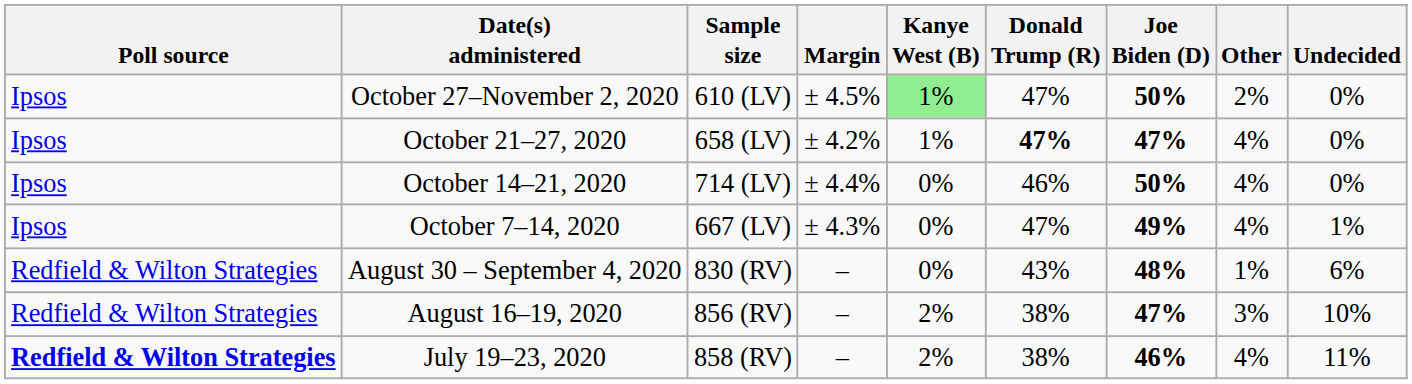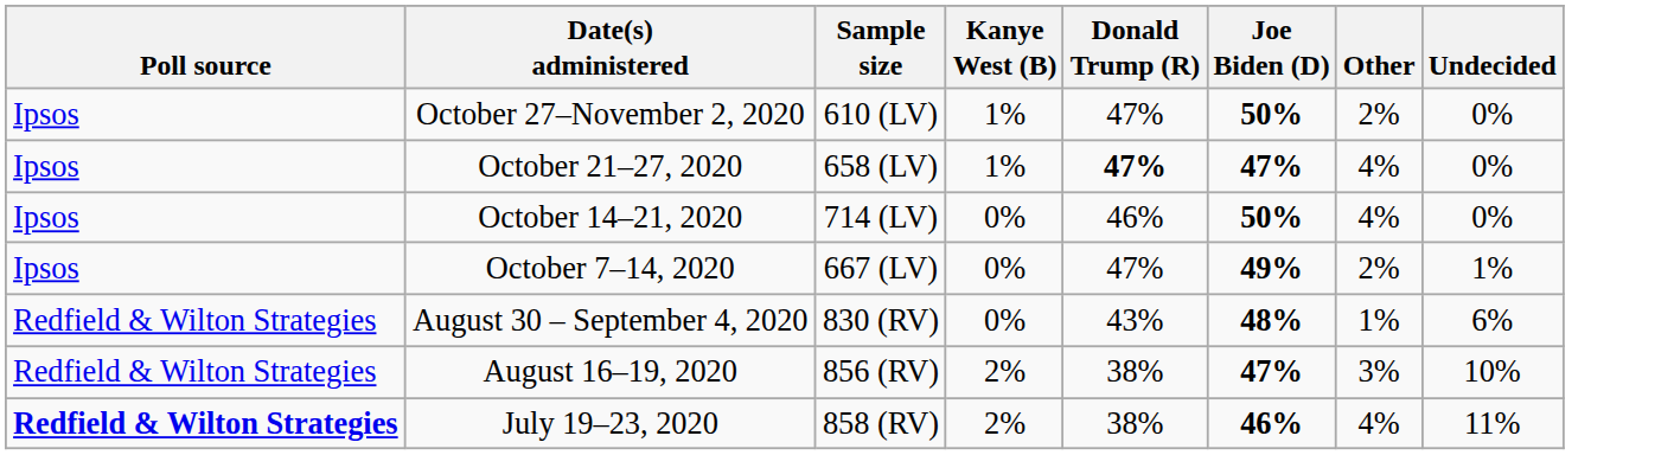- column: Margin | ± 4.5% | ± 4.2% | ± 4.4% | ± 4.3% | – | – | –
October 27–November 2, 2020 | Kanye West (B): lightgreen background -> no background
October 7–14, 2020 | Other: 4% -> 2%
